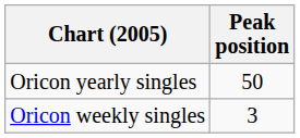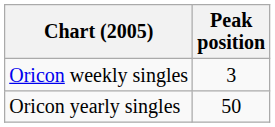rows swapped: Oricon weekly singles <-> Oricon yearly singles
